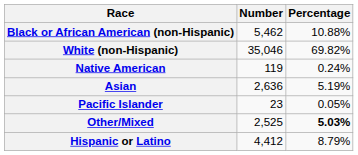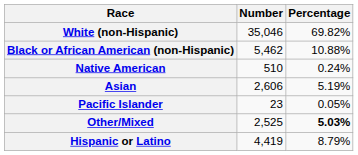rows swapped: White (non-Hispanic) <-> Black or African American (non-Hispanic)
Native American | Number: 119 -> 510
Asian | Number: 2,636 -> 2,606
Hispanic or Latino | Number: 4,412 -> 4,419
